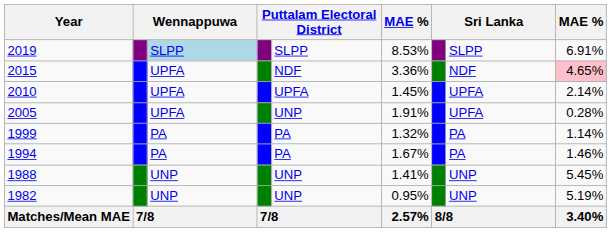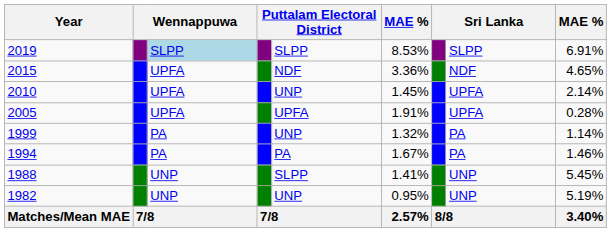2015 | column 9: pink background -> no background
2010 | column 5: UPFA -> UNP
2005 | column 5: UNP -> UPFA
1999 | column 5: PA -> UNP
1988 | column 5: UNP -> SLPP
